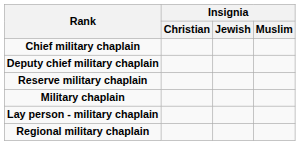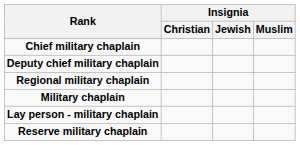rows swapped: Regional military chaplain <-> Reserve military chaplain
